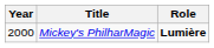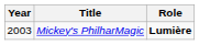Mickey's PhilharMagic | Year: 2000 -> 2003
